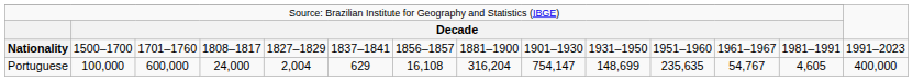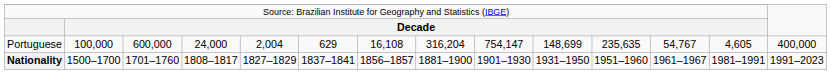rows swapped: Nationality <-> Portuguese
